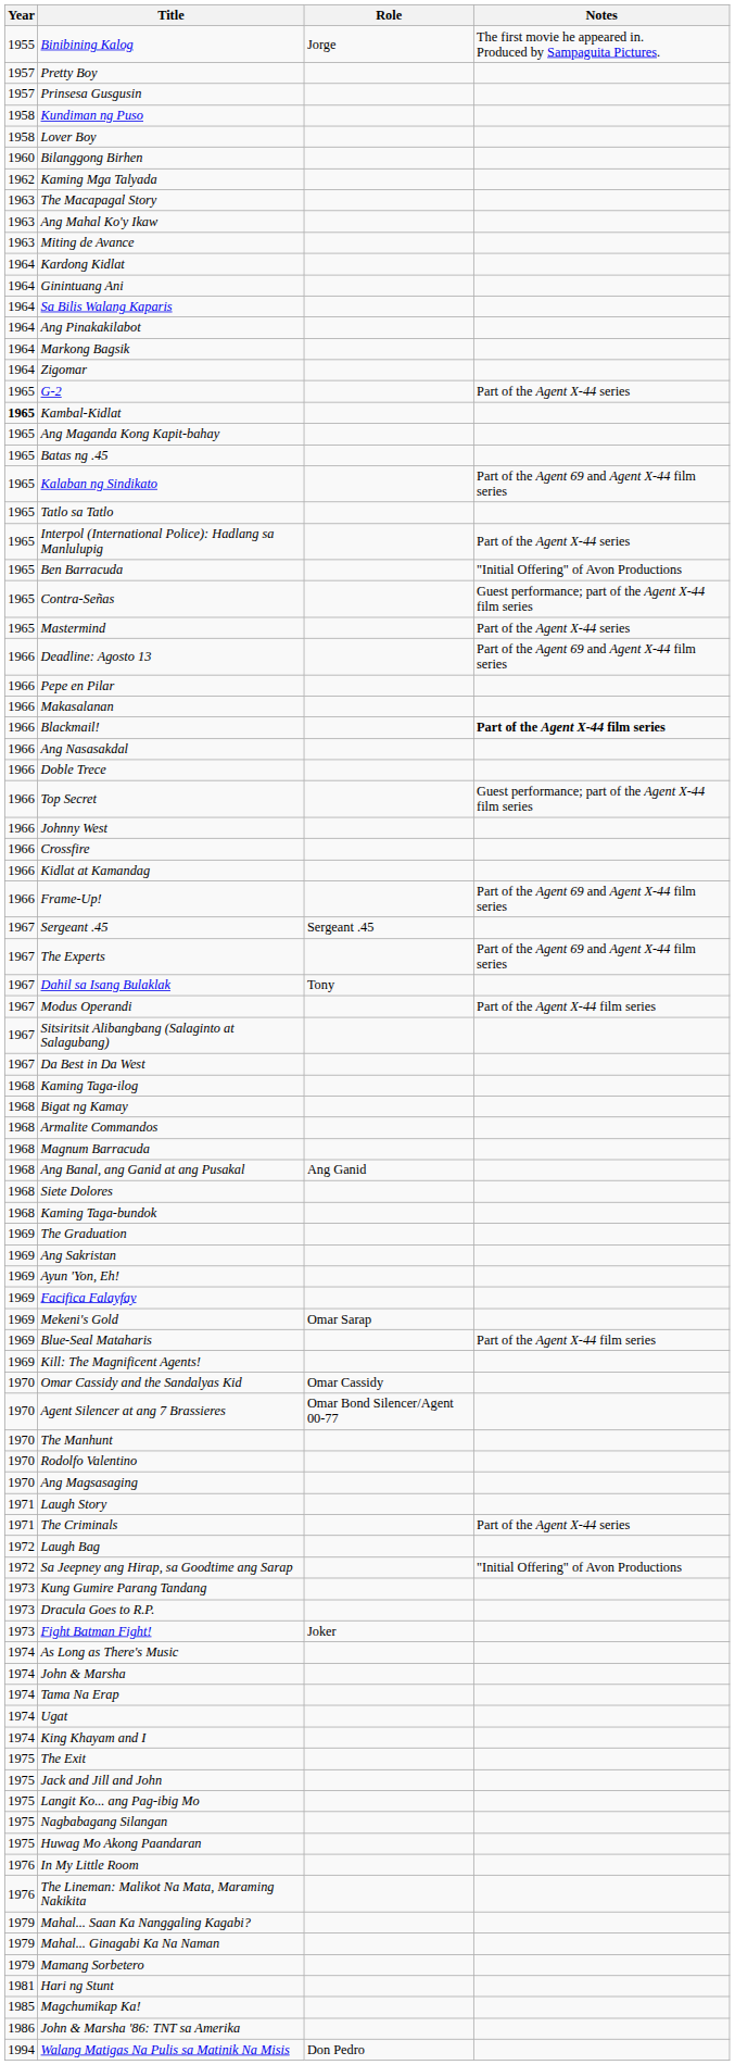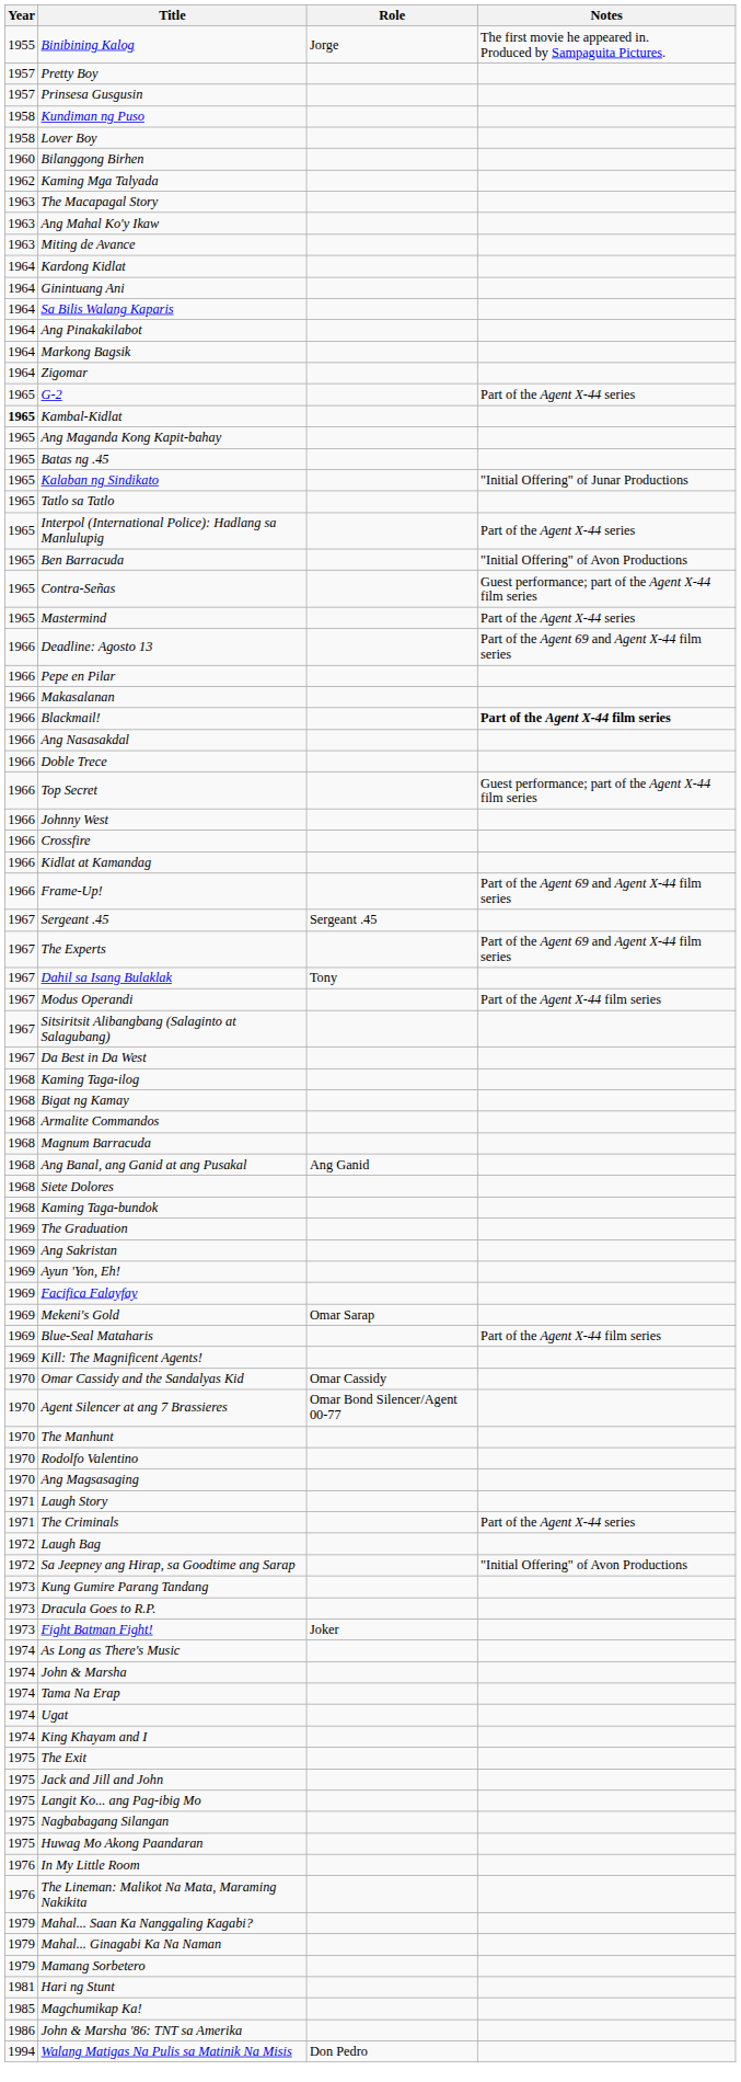Kalaban ng Sindikato | Notes: Part of the Agent 69 and Agent X-44 film series -> "Initial Offering" of Junar Productions
